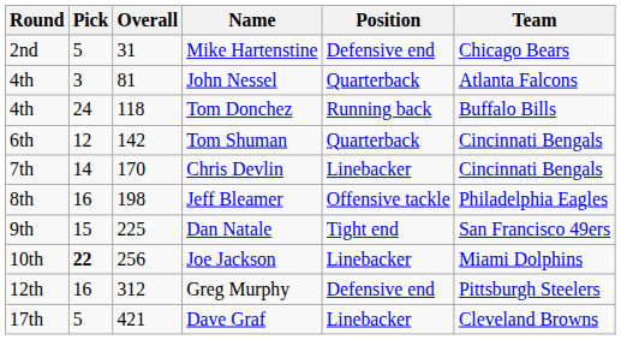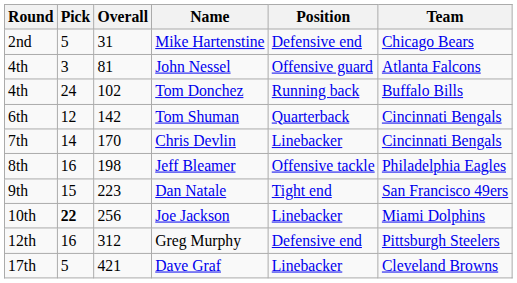John Nessel | Position: Quarterback -> Offensive guard
Tom Donchez | Overall: 118 -> 102
Dan Natale | Overall: 225 -> 223
